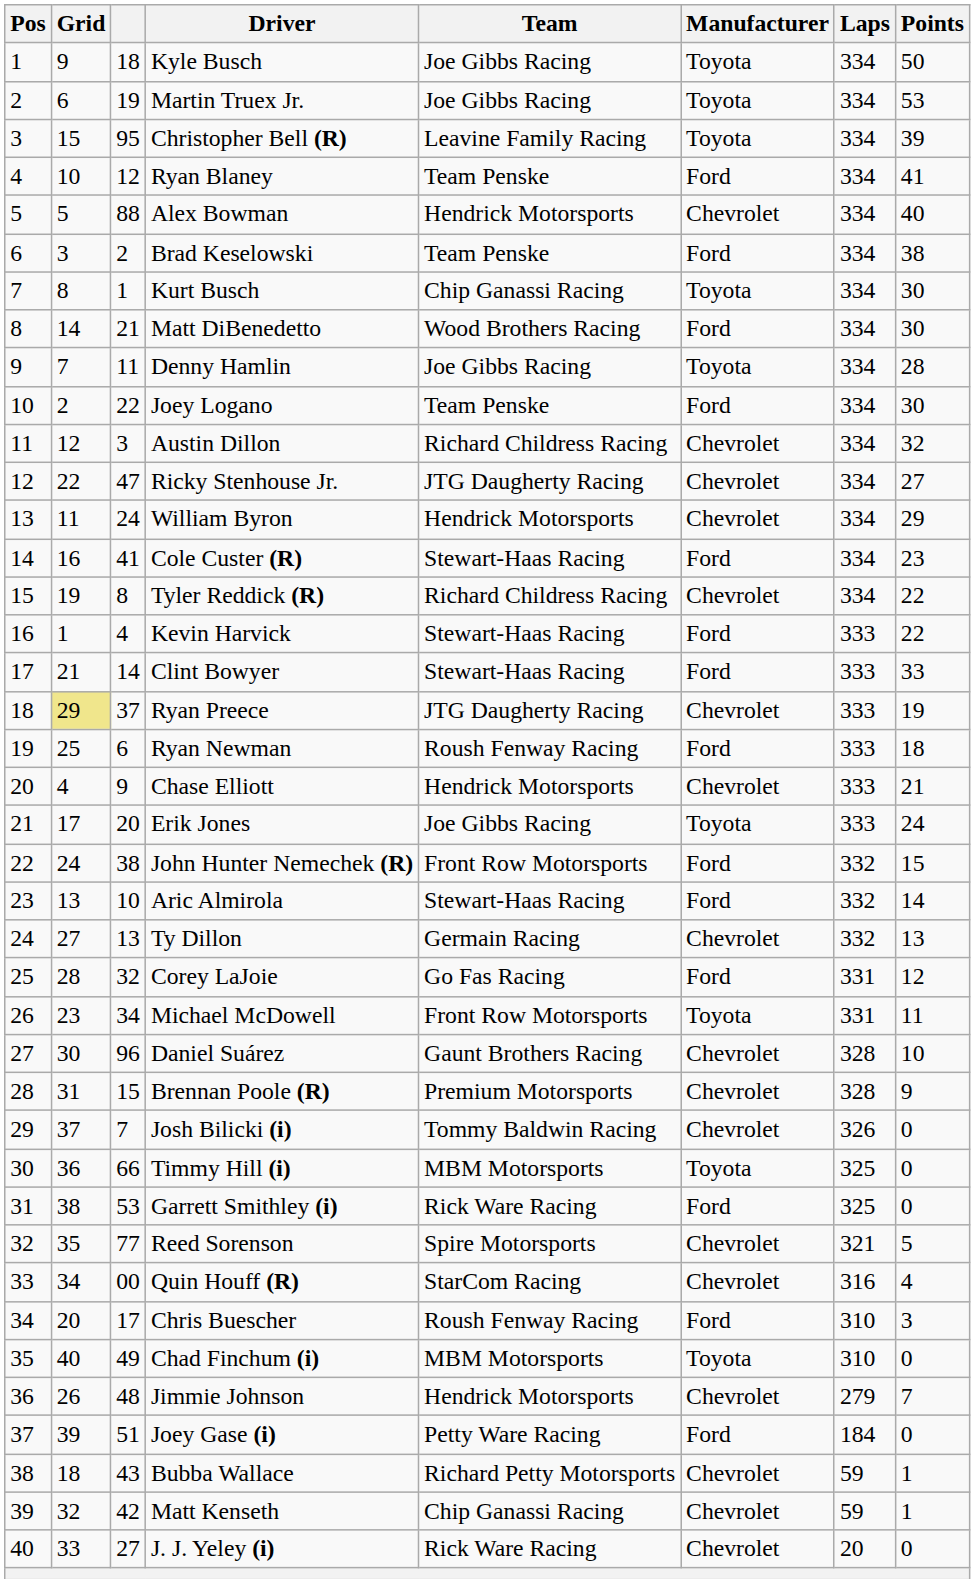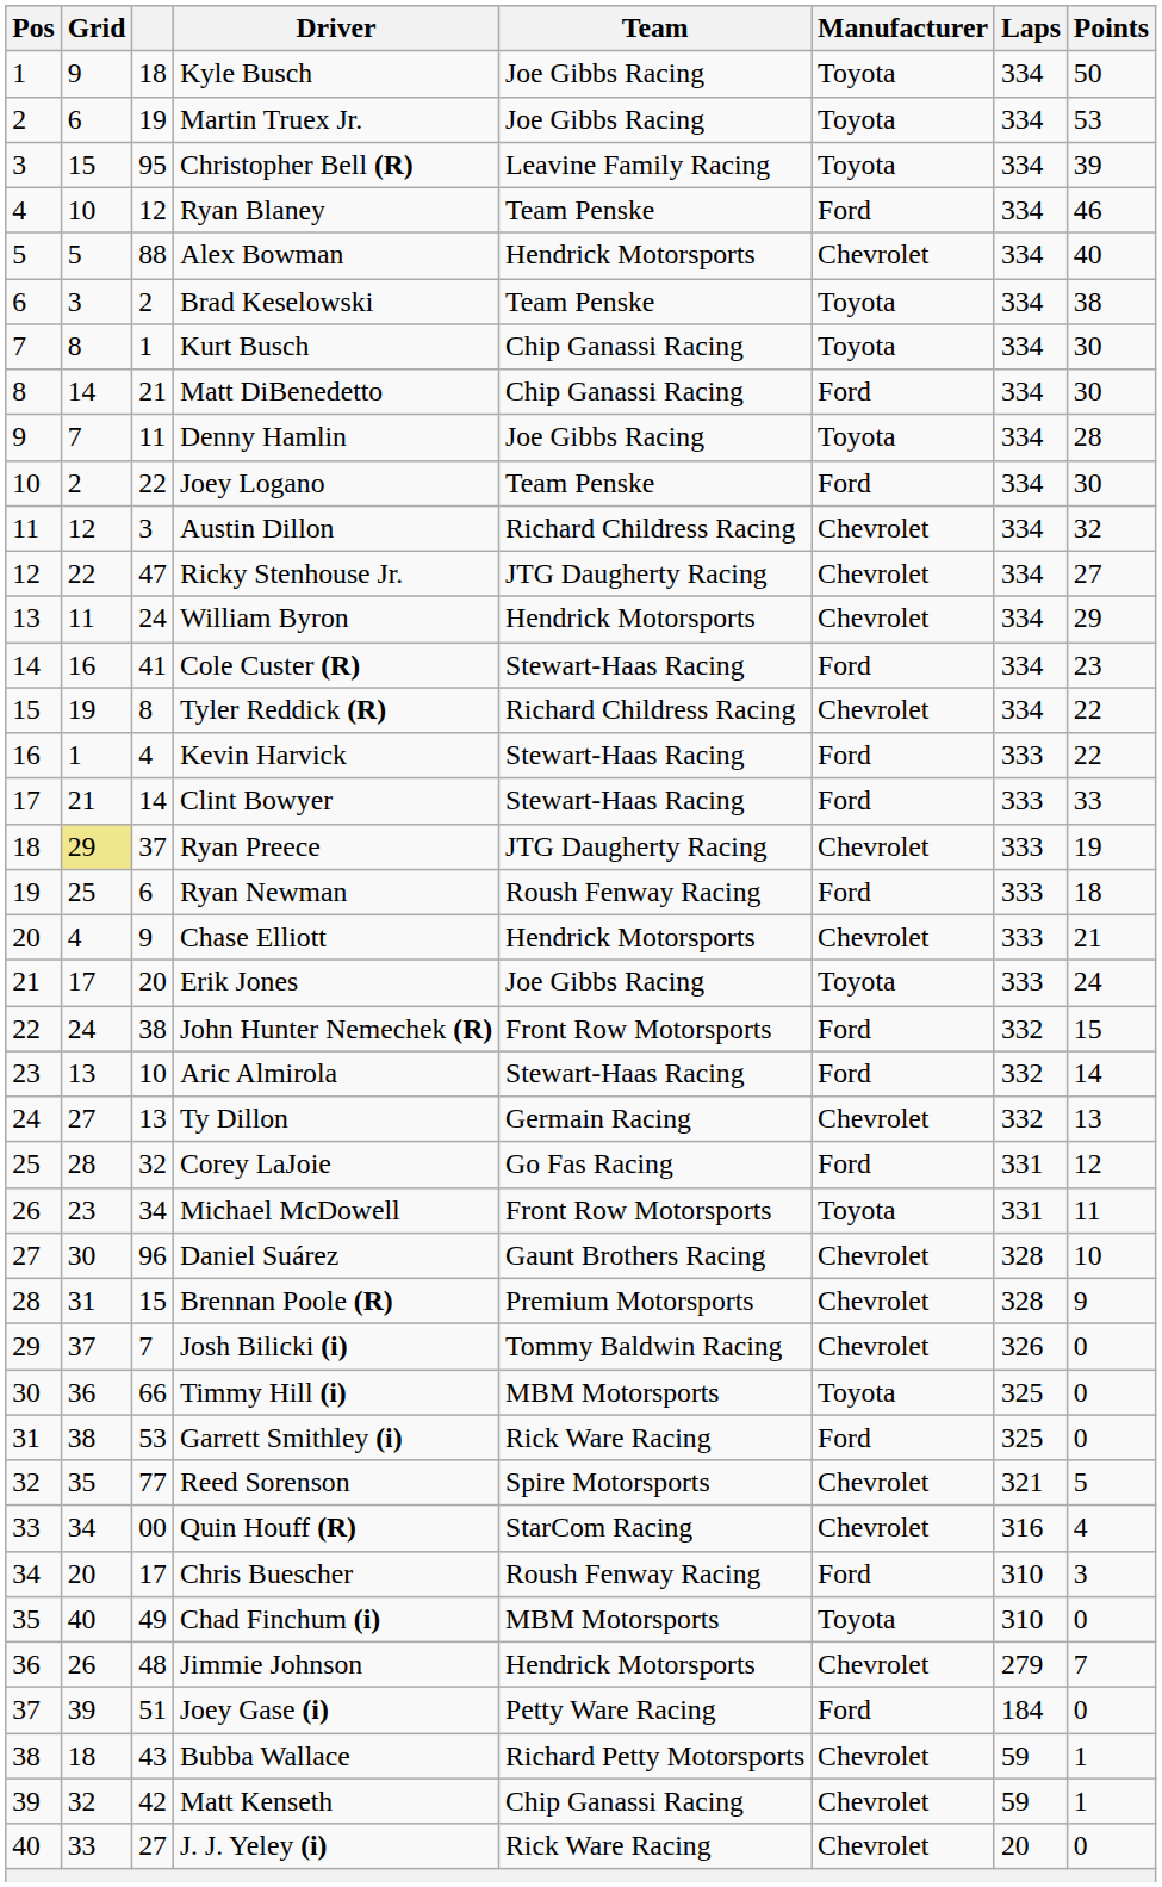Ryan Blaney | Points: 41 -> 46
Brad Keselowski | Manufacturer: Ford -> Toyota
Matt DiBenedetto | Team: Wood Brothers Racing -> Chip Ganassi Racing
